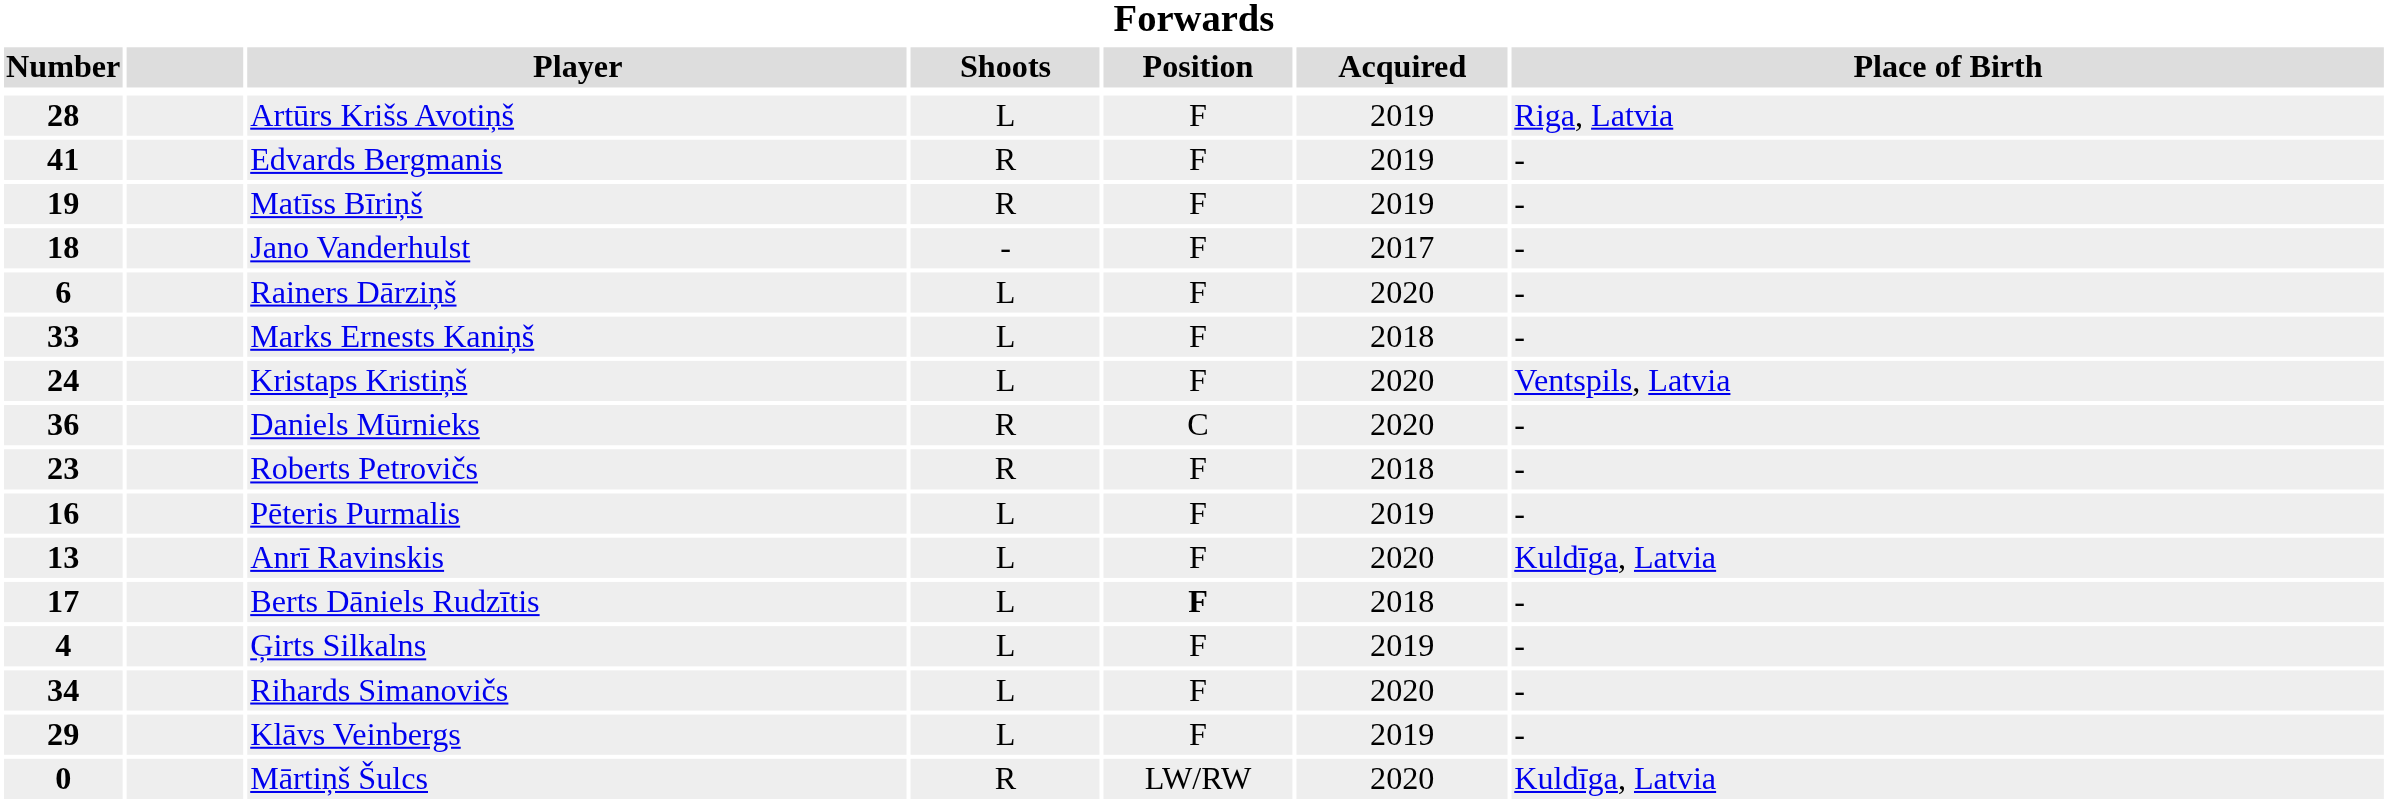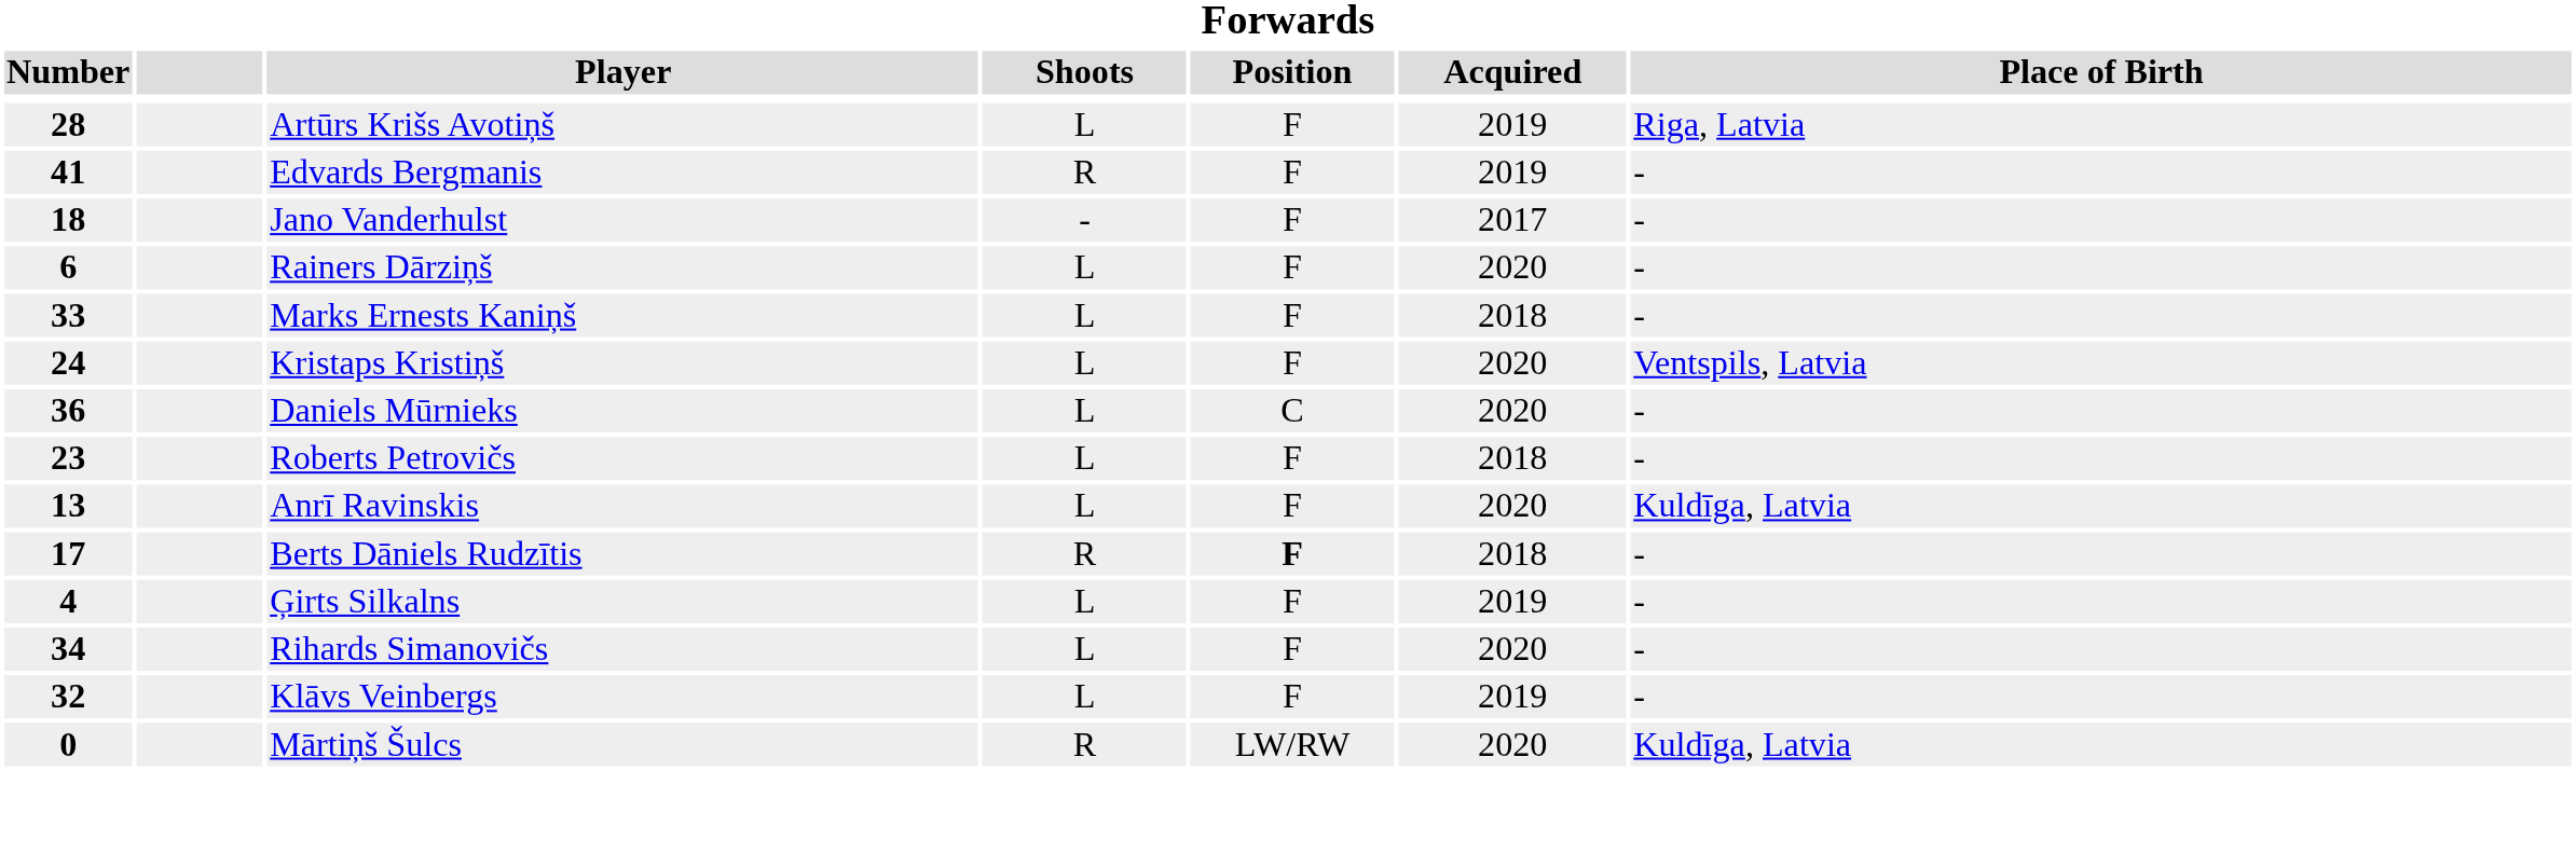- row: 19 | Matīss Bīriņš | R | F | 2019 | -
Daniels Mūrnieks | Shoots: R -> L
Roberts Petrovičs | Shoots: R -> L
- row: 16 | Pēteris Purmalis | L | F | 2019 | -
Berts Dāniels Rudzītis | Shoots: L -> R
Klāvs Veinbergs | Number: 29 -> 32
